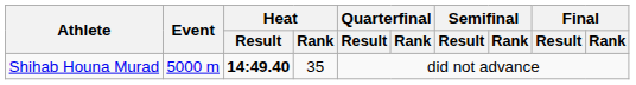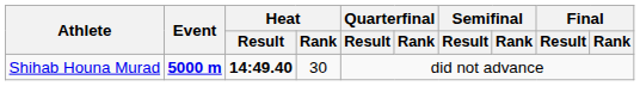Shihab Houna Murad | Event: normal -> bold
Shihab Houna Murad | Heat / Rank: 35 -> 30
